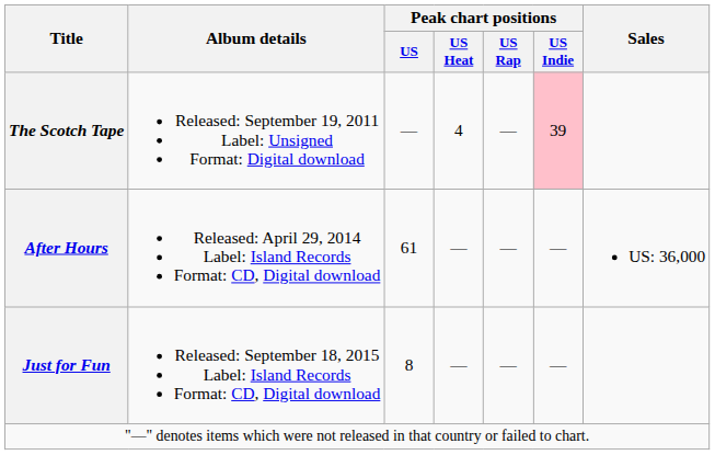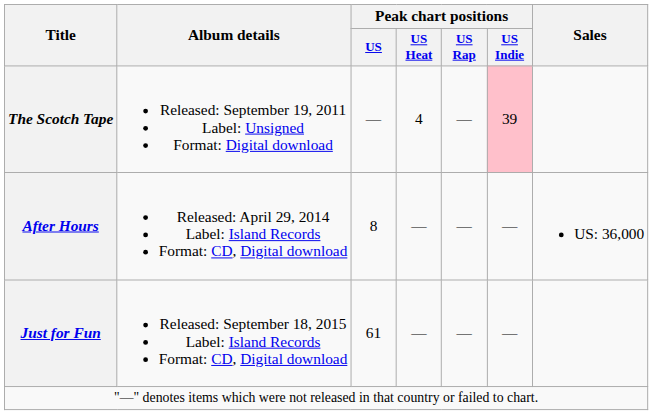After Hours | Peak chart positions / US: 61 -> 8
Just for Fun | Peak chart positions / US: 8 -> 61
